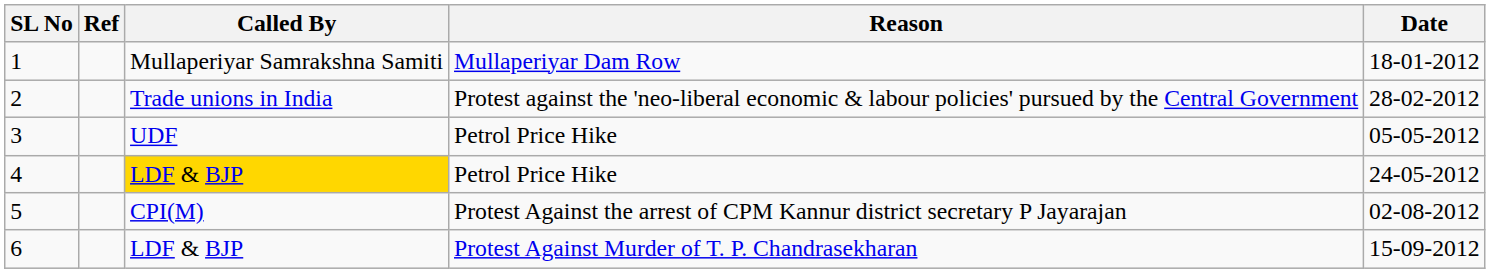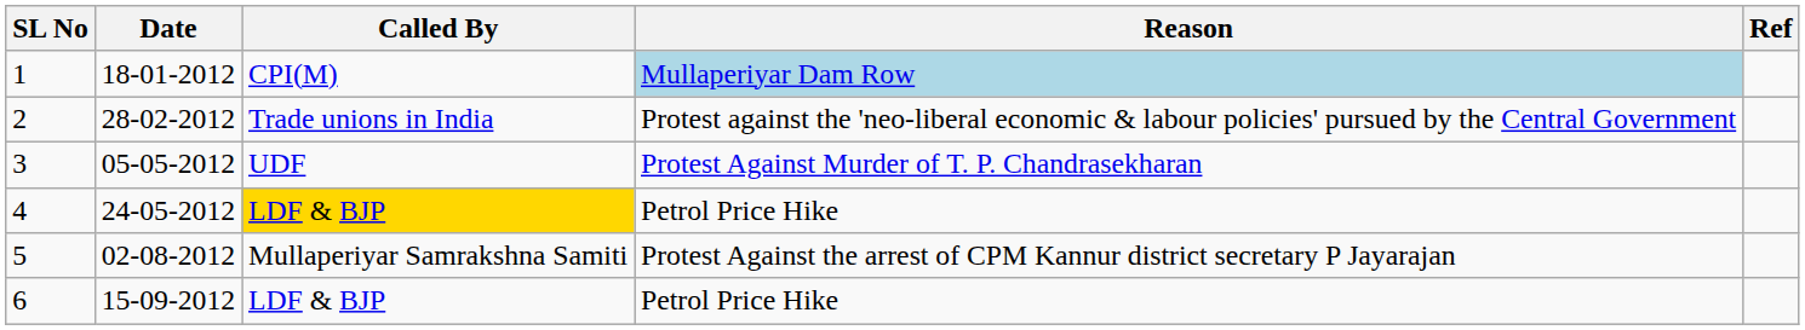columns swapped: Date <-> Ref
1 | Called By: Mullaperiyar Samrakshna Samiti -> CPI(M)
1 | Reason: no background -> lightblue background
3 | Reason: Petrol Price Hike -> Protest Against Murder of T. P. Chandrasekharan
5 | Called By: CPI(M) -> Mullaperiyar Samrakshna Samiti
6 | Reason: Protest Against Murder of T. P. Chandrasekharan -> Petrol Price Hike
